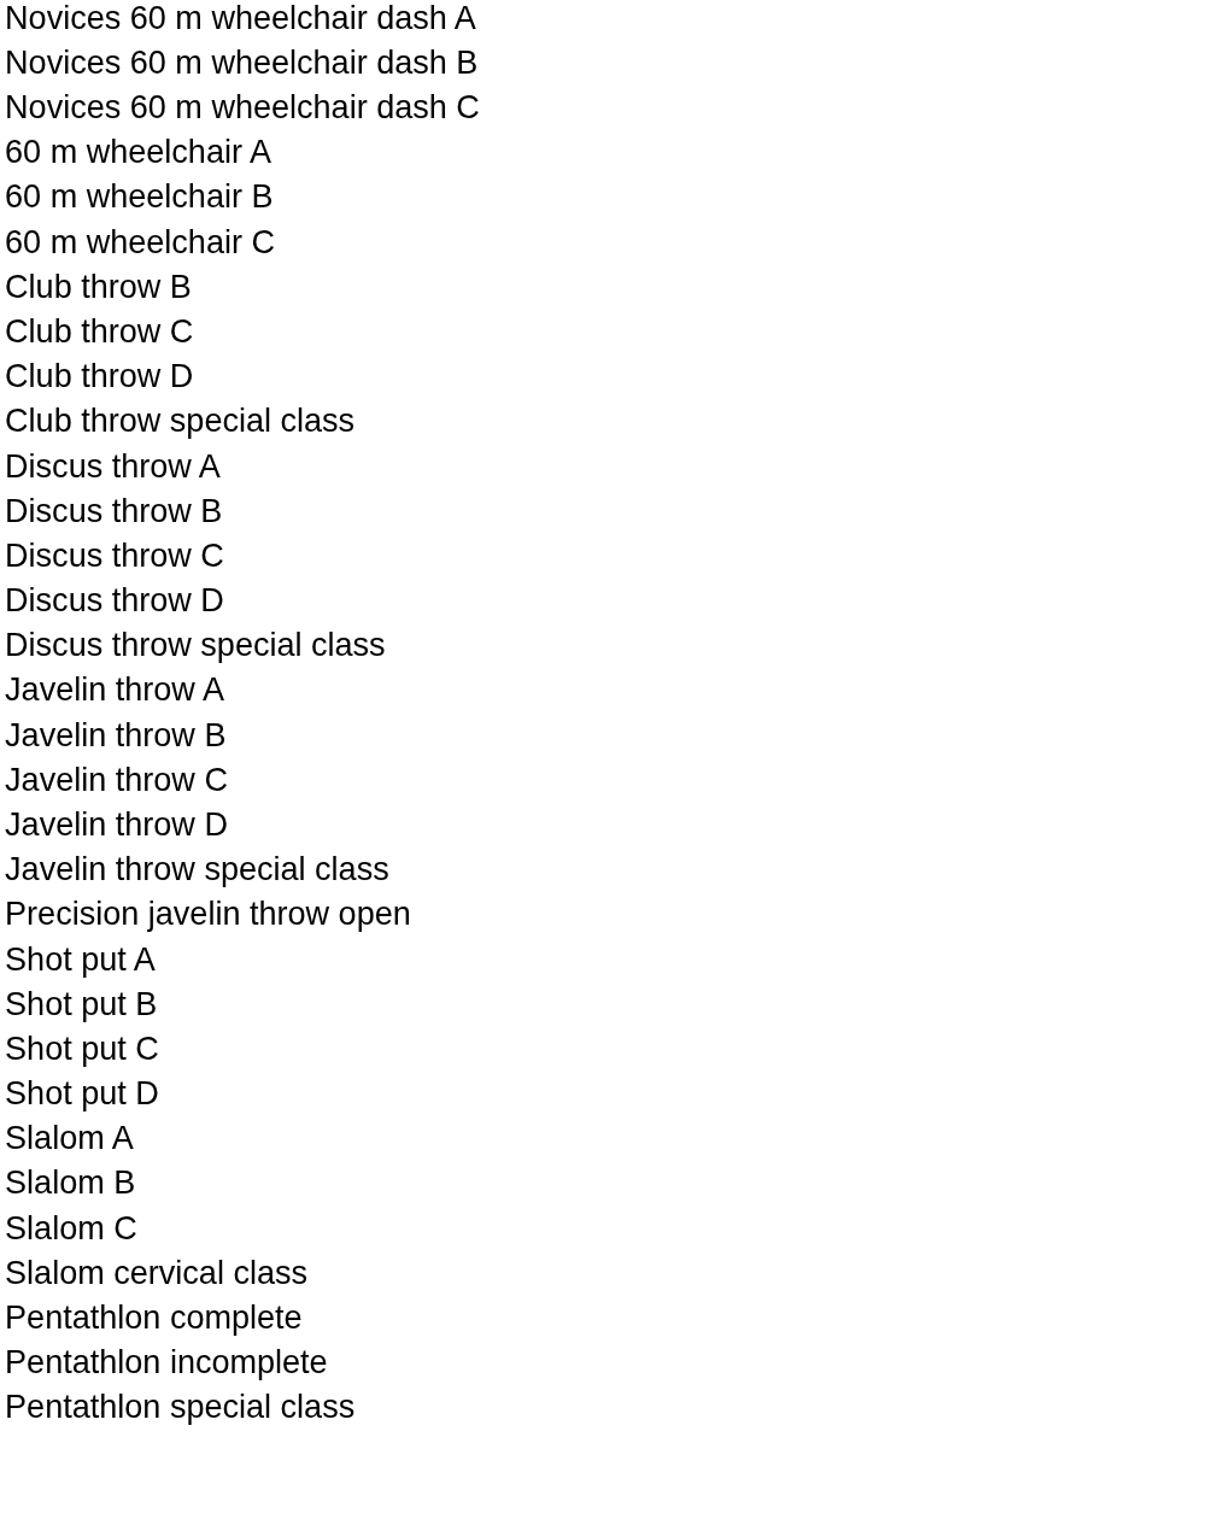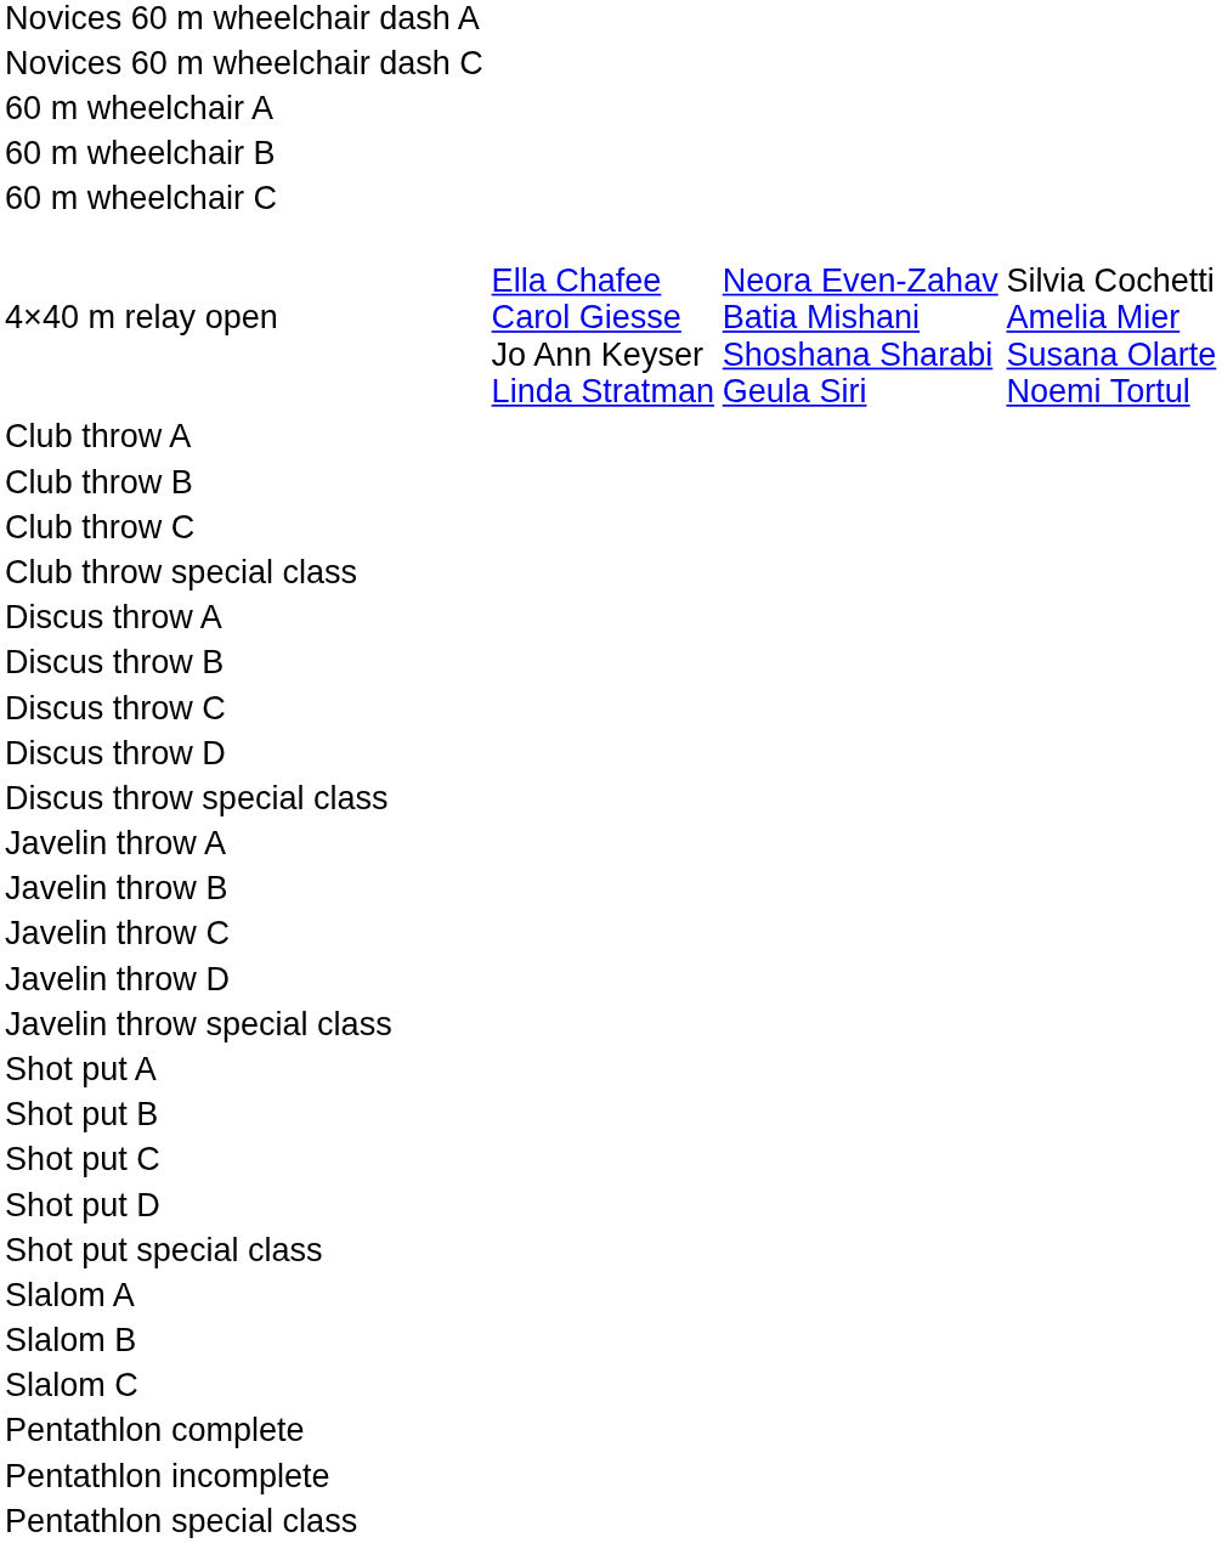- row: Novices 60 m wheelchair dash B
+ row: 4×40 m relay open | Ella Chafee Carol Giesse Jo Ann Keyser Linda Stratman | Neora Even-Zahav Batia Mishani Shoshana Sharabi Geula Siri | Silvia Cochetti Amelia Mier Susana Olarte Noemi Tortul
+ row: Club throw A
- row: Club throw D
- row: Precision javelin throw open
+ row: Shot put special class
- row: Slalom cervical class
